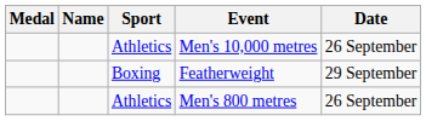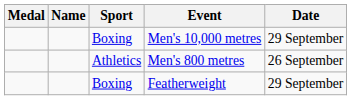Men's 10,000 metres | Sport: Athletics -> Boxing
Men's 10,000 metres | Date: 26 September -> 29 September
rows swapped: Men's 800 metres <-> Featherweight
